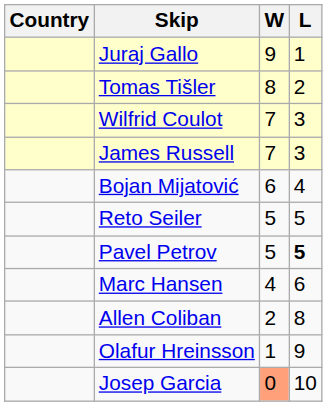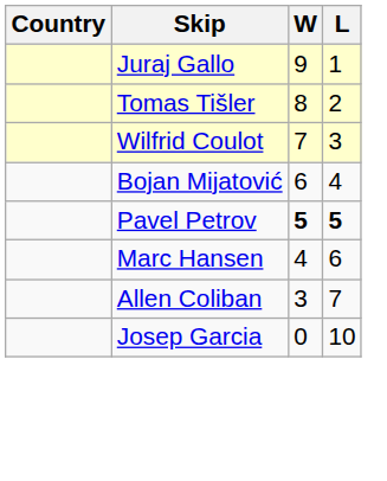- row: James Russell | 7 | 3
- row: Reto Seiler | 5 | 5
Pavel Petrov | W: normal -> bold
Allen Coliban | W: 2 -> 3
Allen Coliban | L: 8 -> 7
- row: Olafur Hreinsson | 1 | 9
Josep Garcia | W: lightsalmon background -> no background
